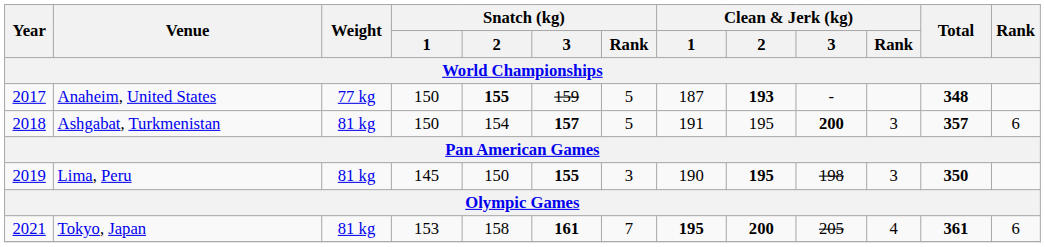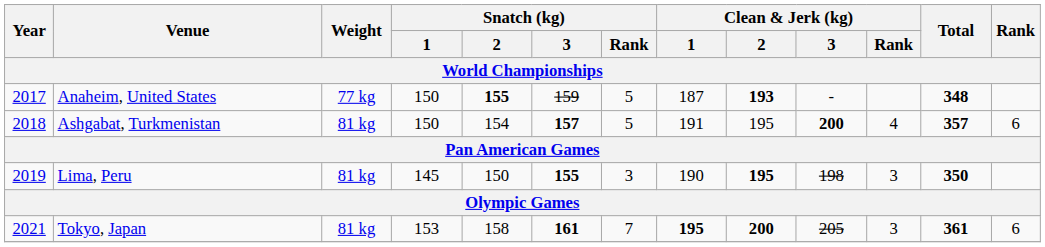Ashgabat, Turkmenistan | Clean & Jerk (kg) / Rank: 3 -> 4
Tokyo, Japan | Clean & Jerk (kg) / Rank: 4 -> 3
